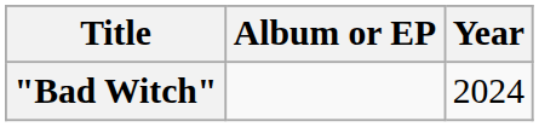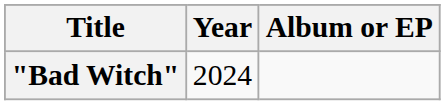columns swapped: Year <-> Album or EP
